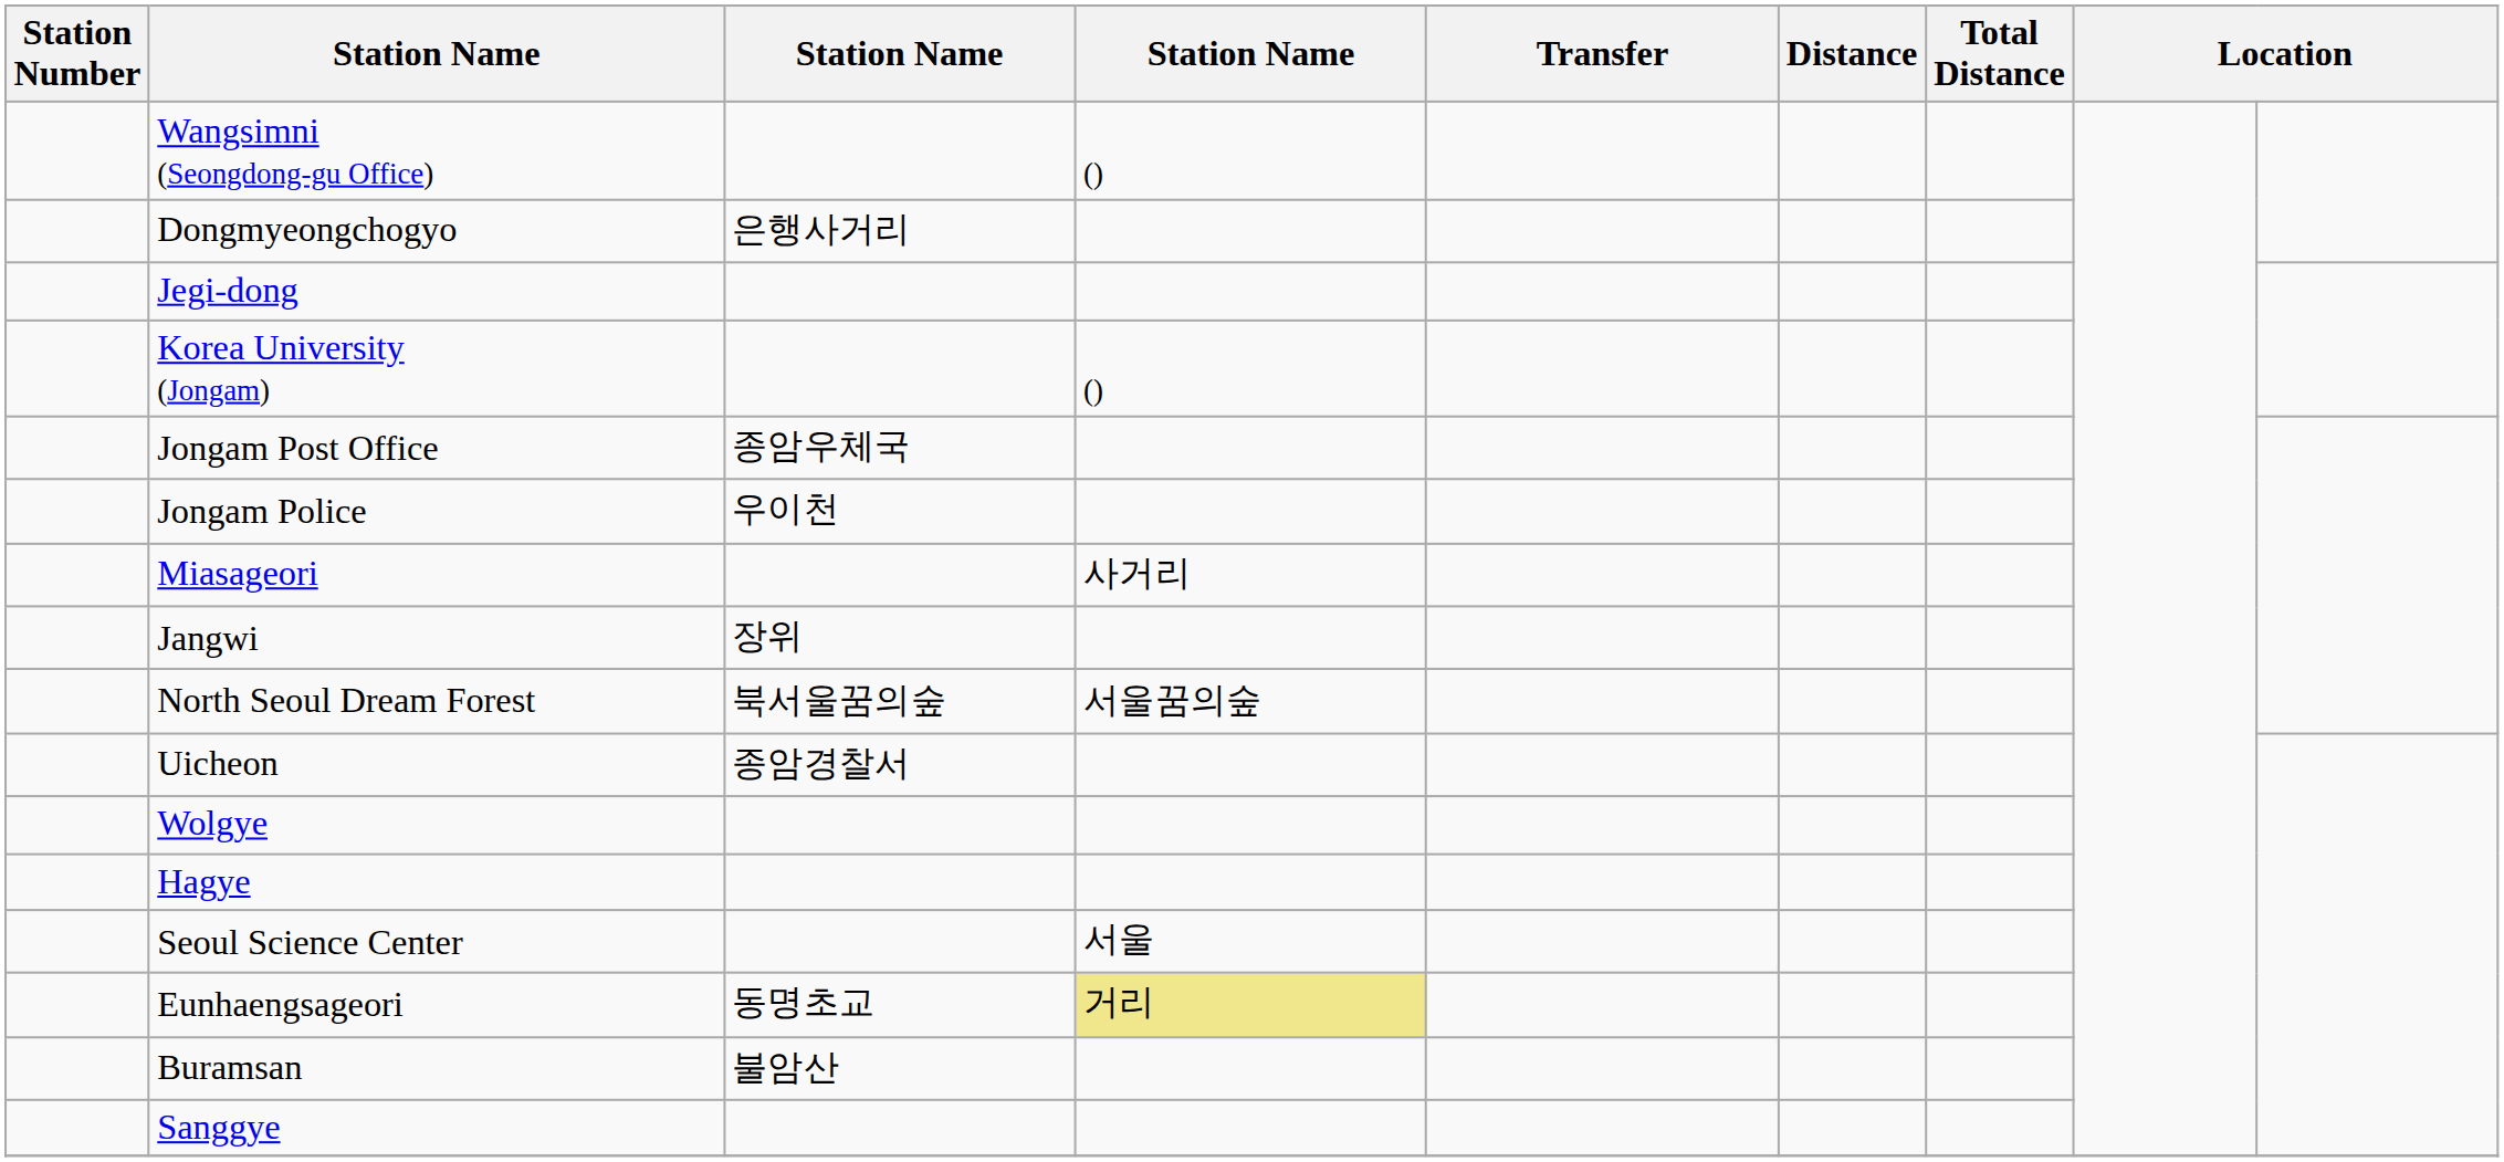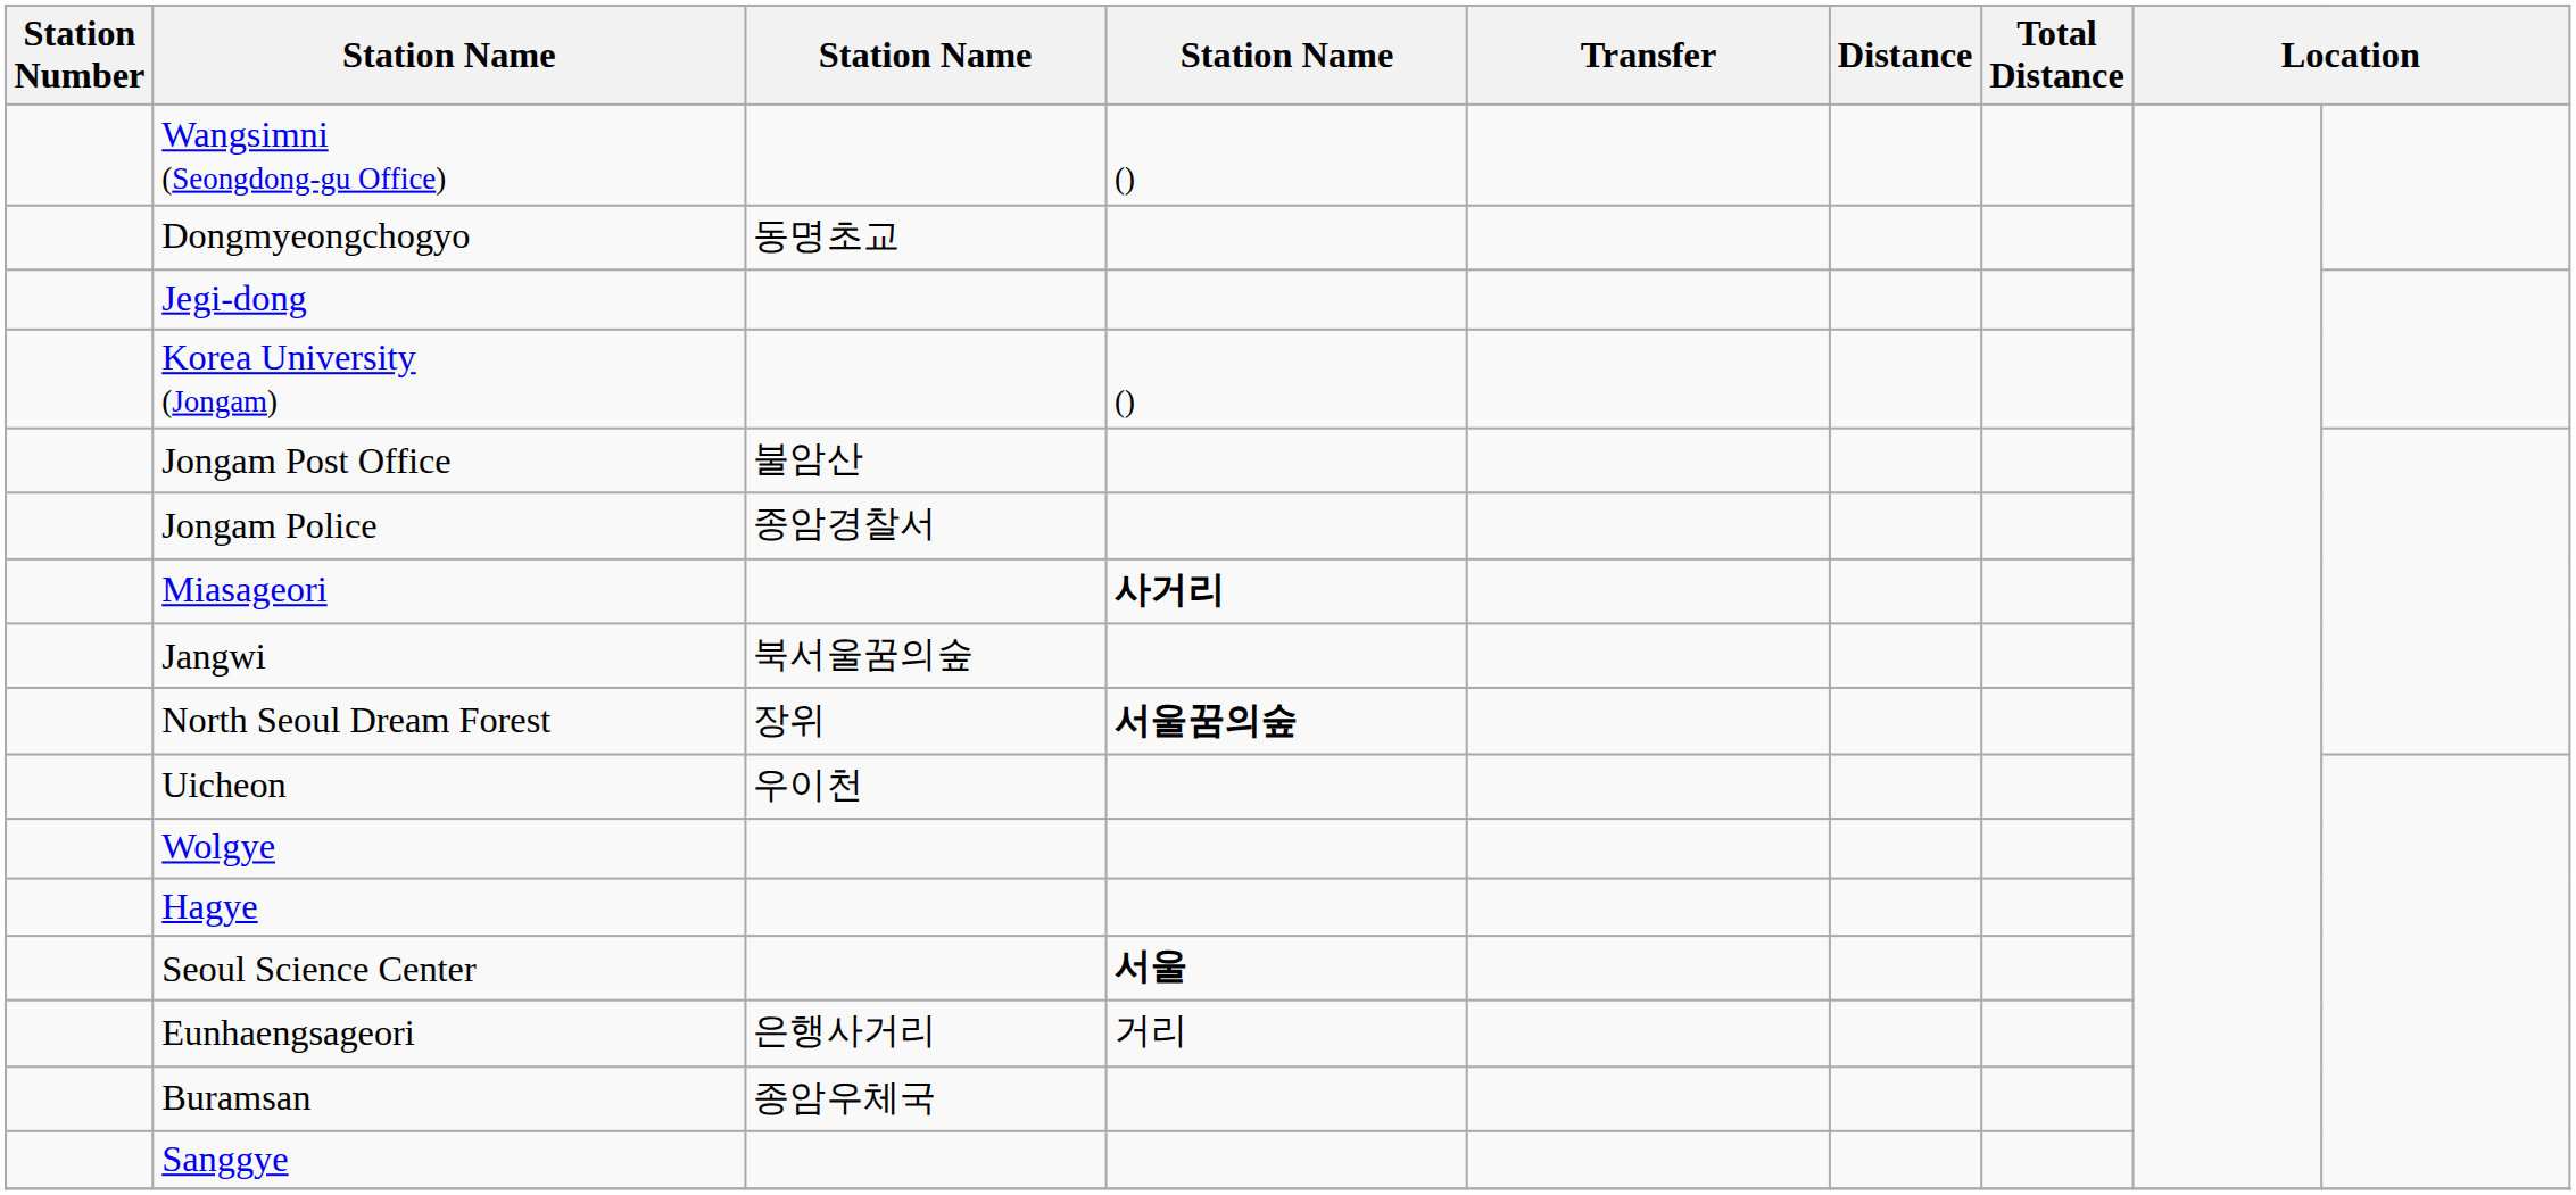Dongmyeongchogyo | column 3: 은행사거리 -> 동명초교
Jongam Post Office | column 3: 종암우체국 -> 불암산
Jongam Police | column 3: 우이천 -> 종암경찰서
Miasageori | column 4: normal -> bold
Jangwi | column 3: 장위 -> 북서울꿈의숲
North Seoul Dream Forest | column 3: 북서울꿈의숲 -> 장위
North Seoul Dream Forest | column 4: normal -> bold
Uicheon | column 3: 종암경찰서 -> 우이천
Seoul Science Center | column 4: normal -> bold
Eunhaengsageori | column 3: 동명초교 -> 은행사거리
Eunhaengsageori | column 4: khaki background -> no background
Buramsan | column 3: 불암산 -> 종암우체국
